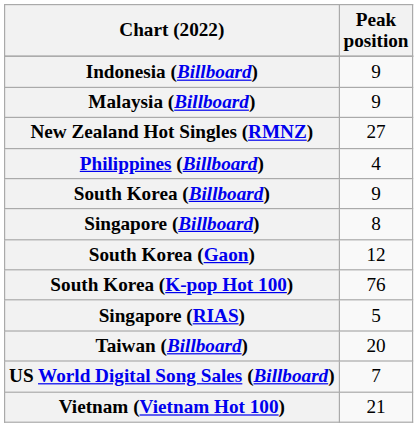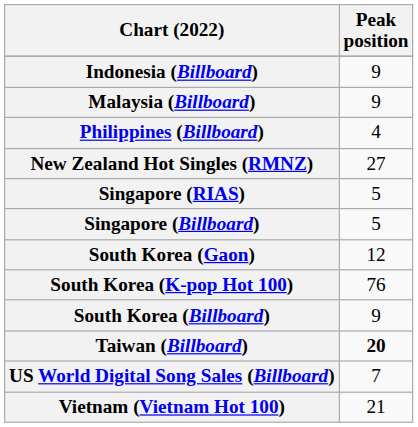rows swapped: New Zealand Hot Singles (RMNZ) <-> Philippines (Billboard)
rows swapped: Singapore (RIAS) <-> South Korea (Billboard)
Singapore (Billboard) | Peak position: 8 -> 5
Taiwan (Billboard) | Peak position: normal -> bold
